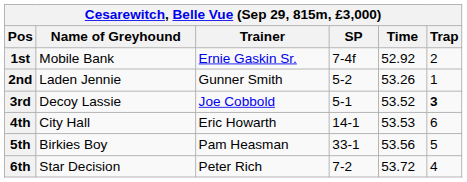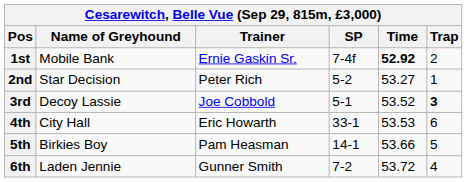1st | Time: normal -> bold
2nd | Name of Greyhound: Laden Jennie -> Star Decision
2nd | Trainer: Gunner Smith -> Peter Rich
2nd | Time: 53.26 -> 53.27
4th | SP: 14-1 -> 33-1
5th | SP: 33-1 -> 14-1
5th | Time: 53.56 -> 53.66
6th | Name of Greyhound: Star Decision -> Laden Jennie
6th | Trainer: Peter Rich -> Gunner Smith
